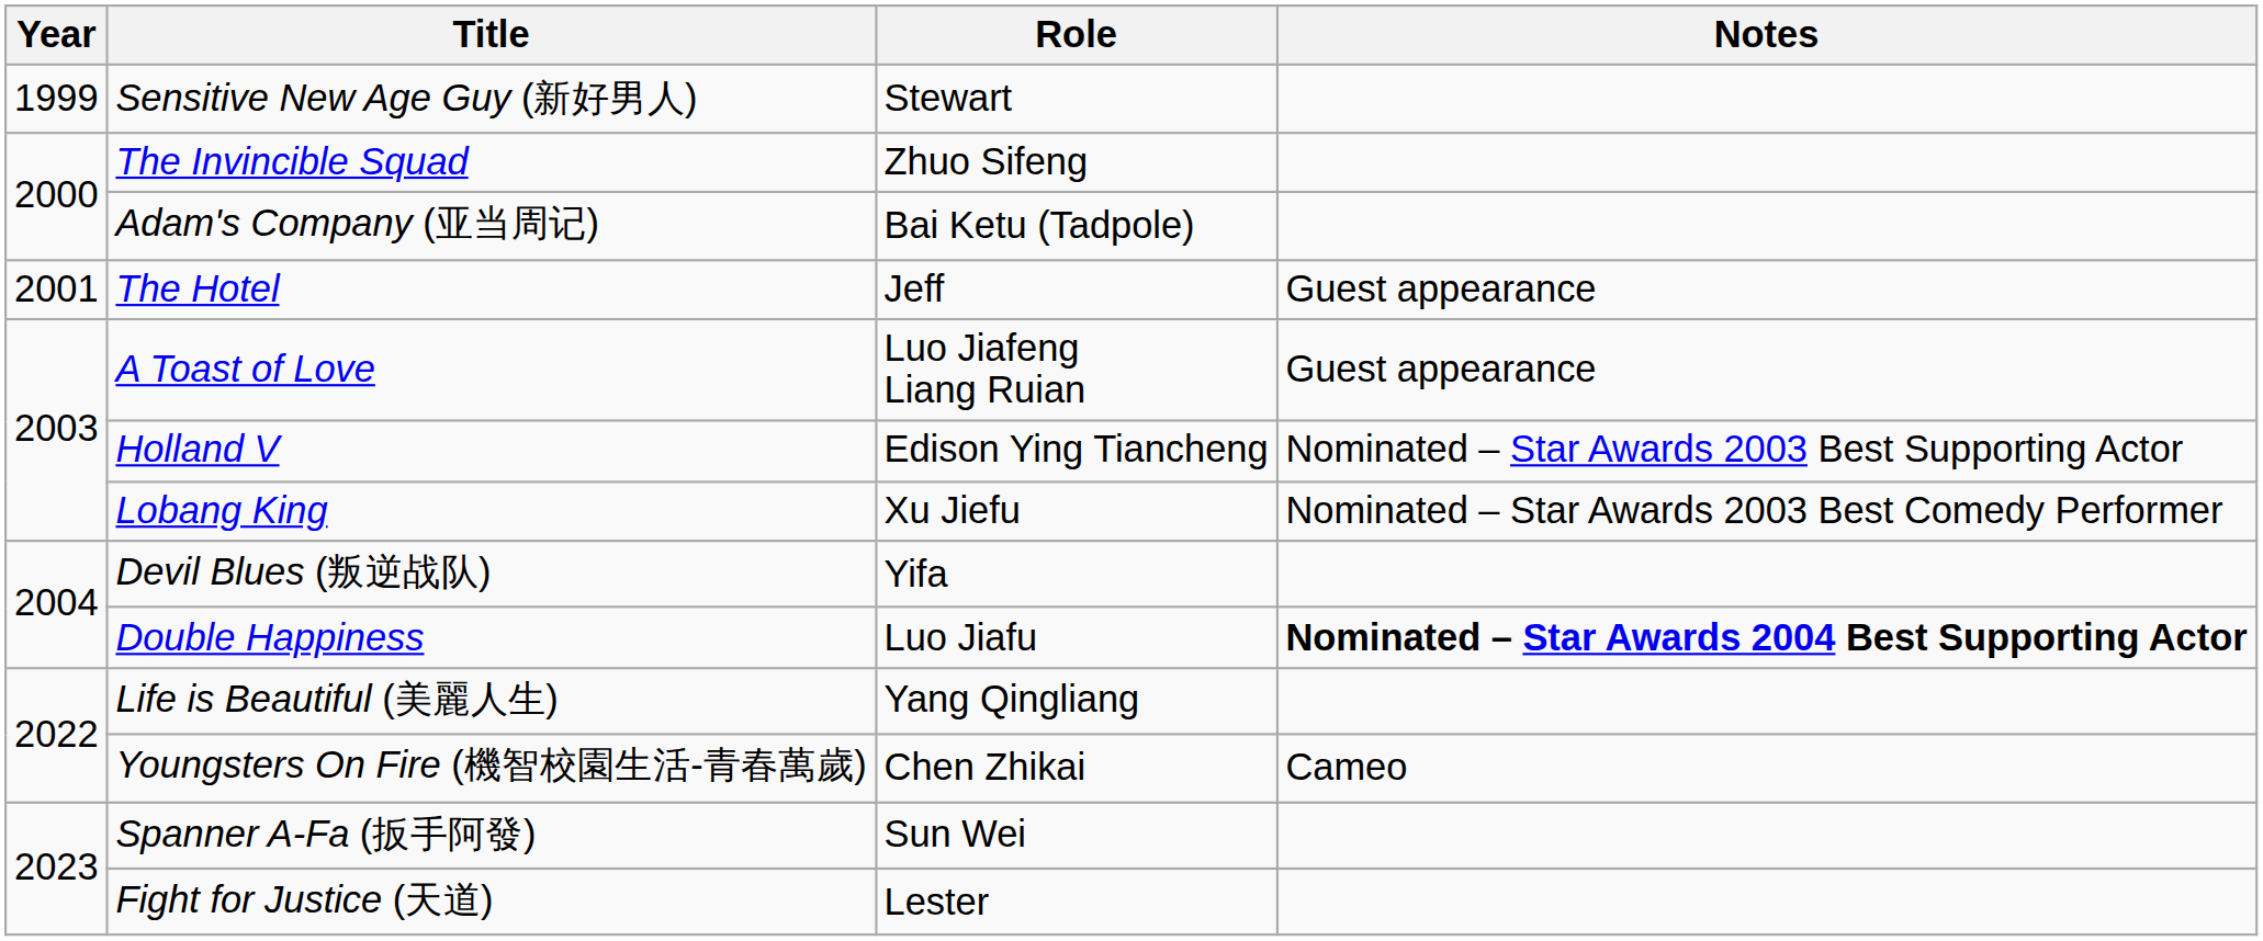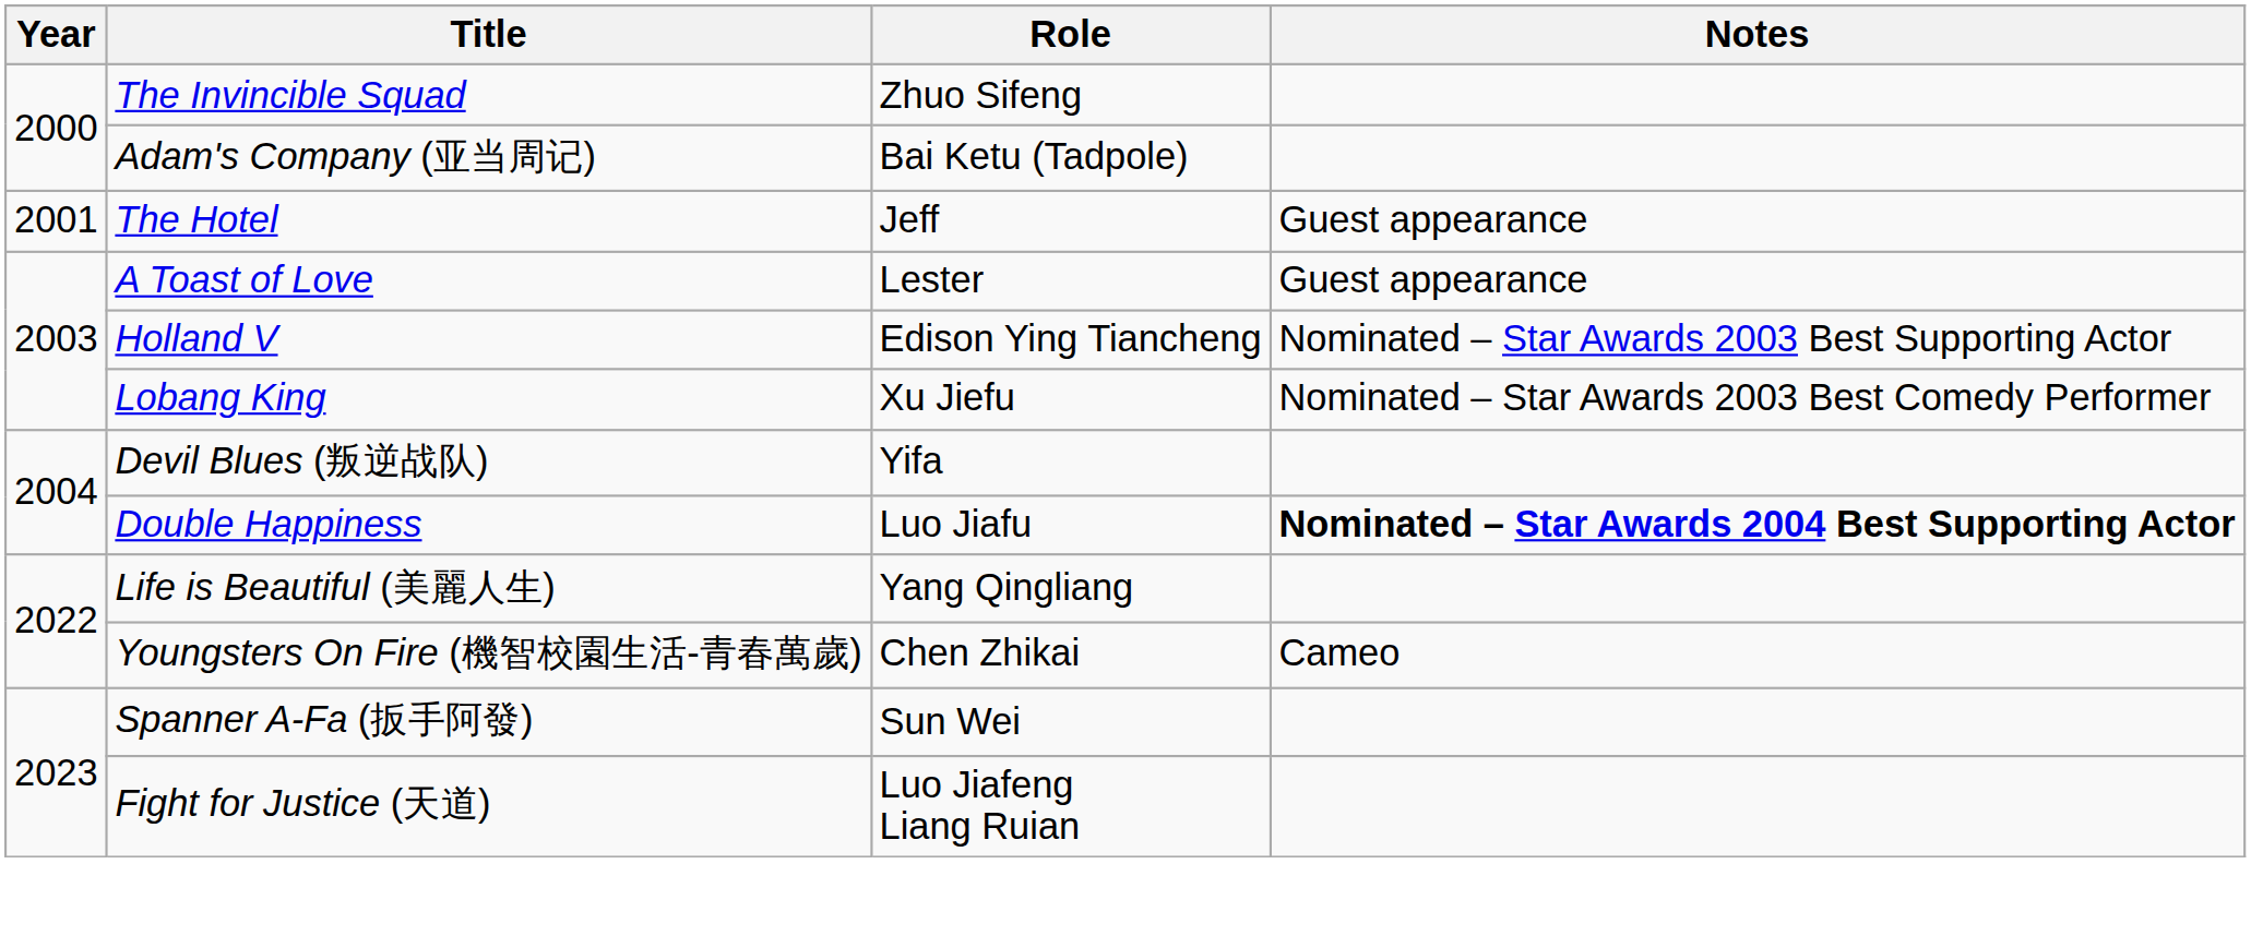- row: 1999 | Sensitive New Age Guy (新好男人) | Stewart
A Toast of Love | Role: Luo Jiafeng Liang Ruian -> Lester
Fight for Justice (天道) | Role: Lester -> Luo Jiafeng Liang Ruian
